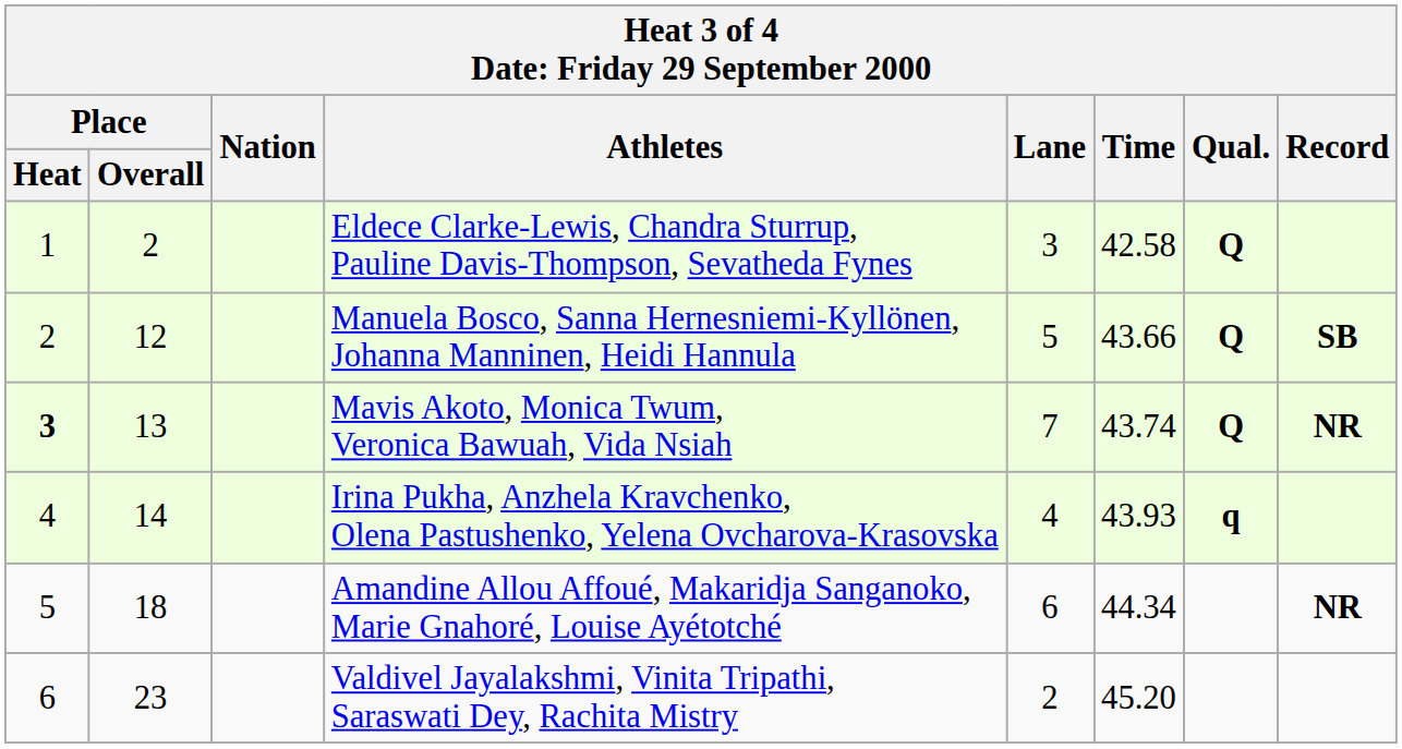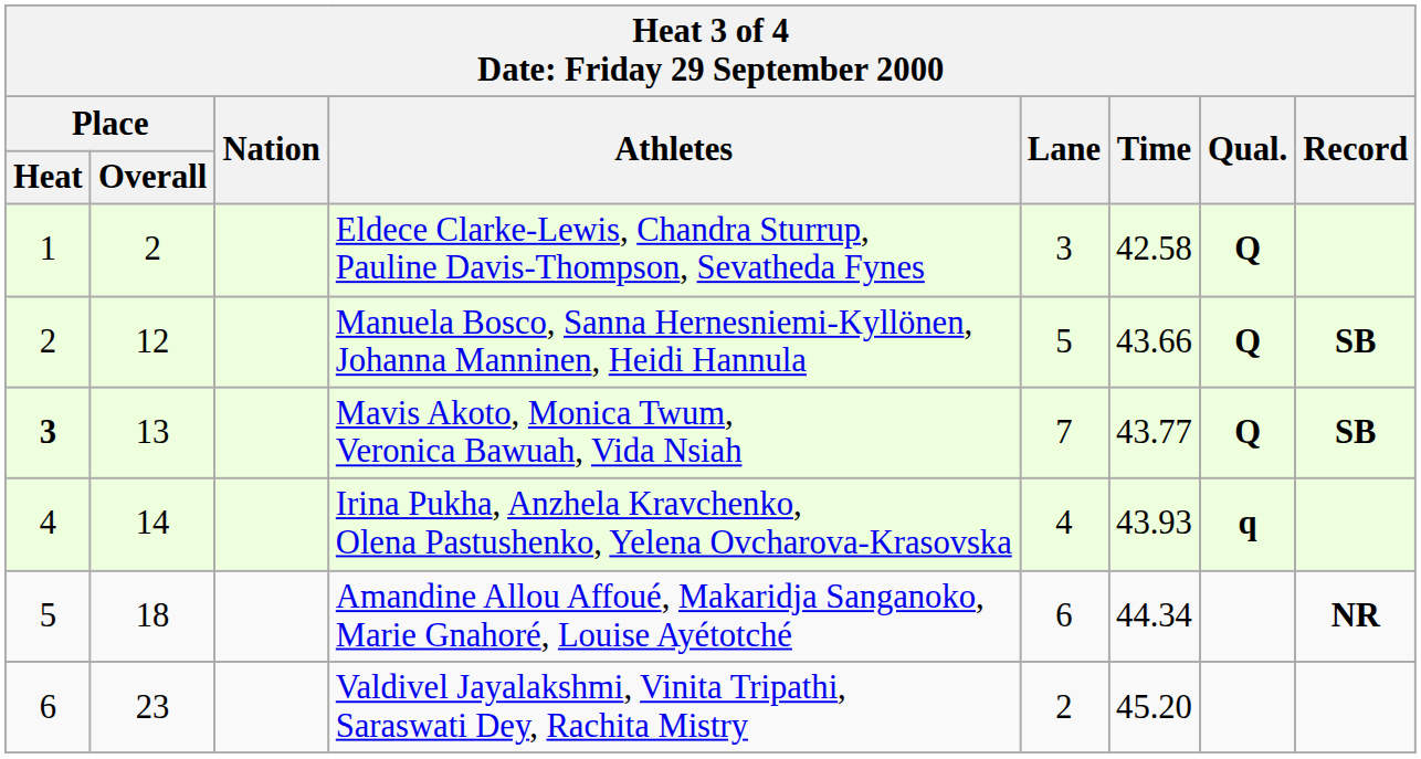Mavis Akoto, Monica Twum, Veronica Bawuah, Vida Nsiah | Time: 43.74 -> 43.77
Mavis Akoto, Monica Twum, Veronica Bawuah, Vida Nsiah | Record: NR -> SB
